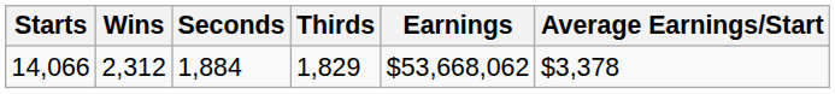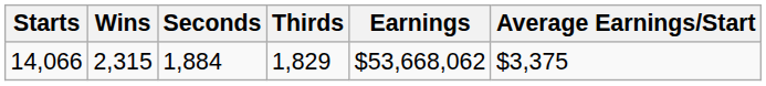14,066 | Wins: 2,312 -> 2,315
14,066 | Average Earnings/Start: $3,378 -> $3,375
